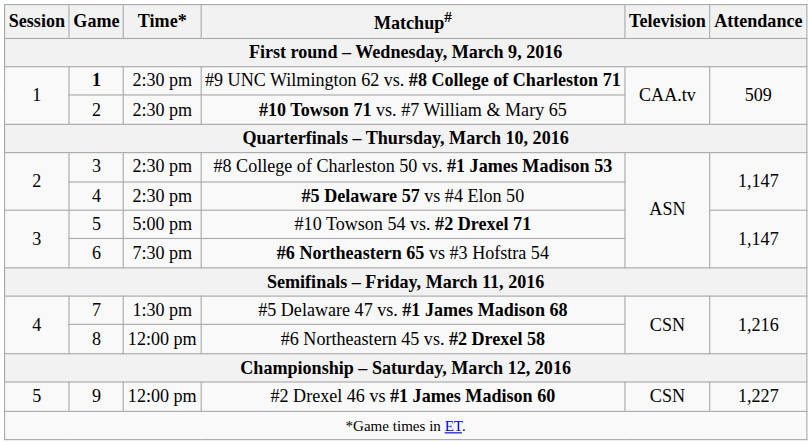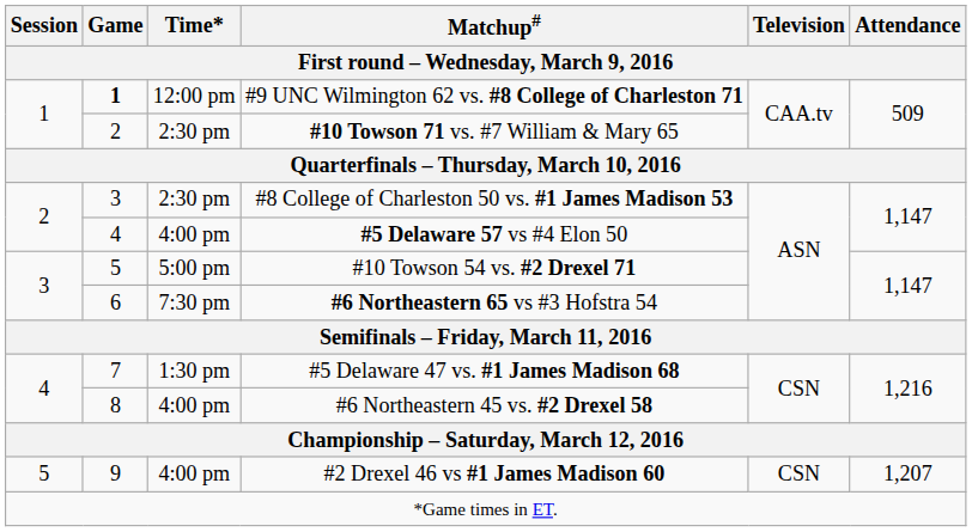#9 UNC Wilmington 62 vs. #8 College of Charleston 71 | Time*: 2:30 pm -> 12:00 pm
#5 Delaware 57 vs #4 Elon 50 | Time*: 2:30 pm -> 4:00 pm
#6 Northeastern 45 vs. #2 Drexel 58 | Time*: 12:00 pm -> 4:00 pm
#2 Drexel 46 vs #1 James Madison 60 | Time*: 12:00 pm -> 4:00 pm
#2 Drexel 46 vs #1 James Madison 60 | Attendance: 1,227 -> 1,207
